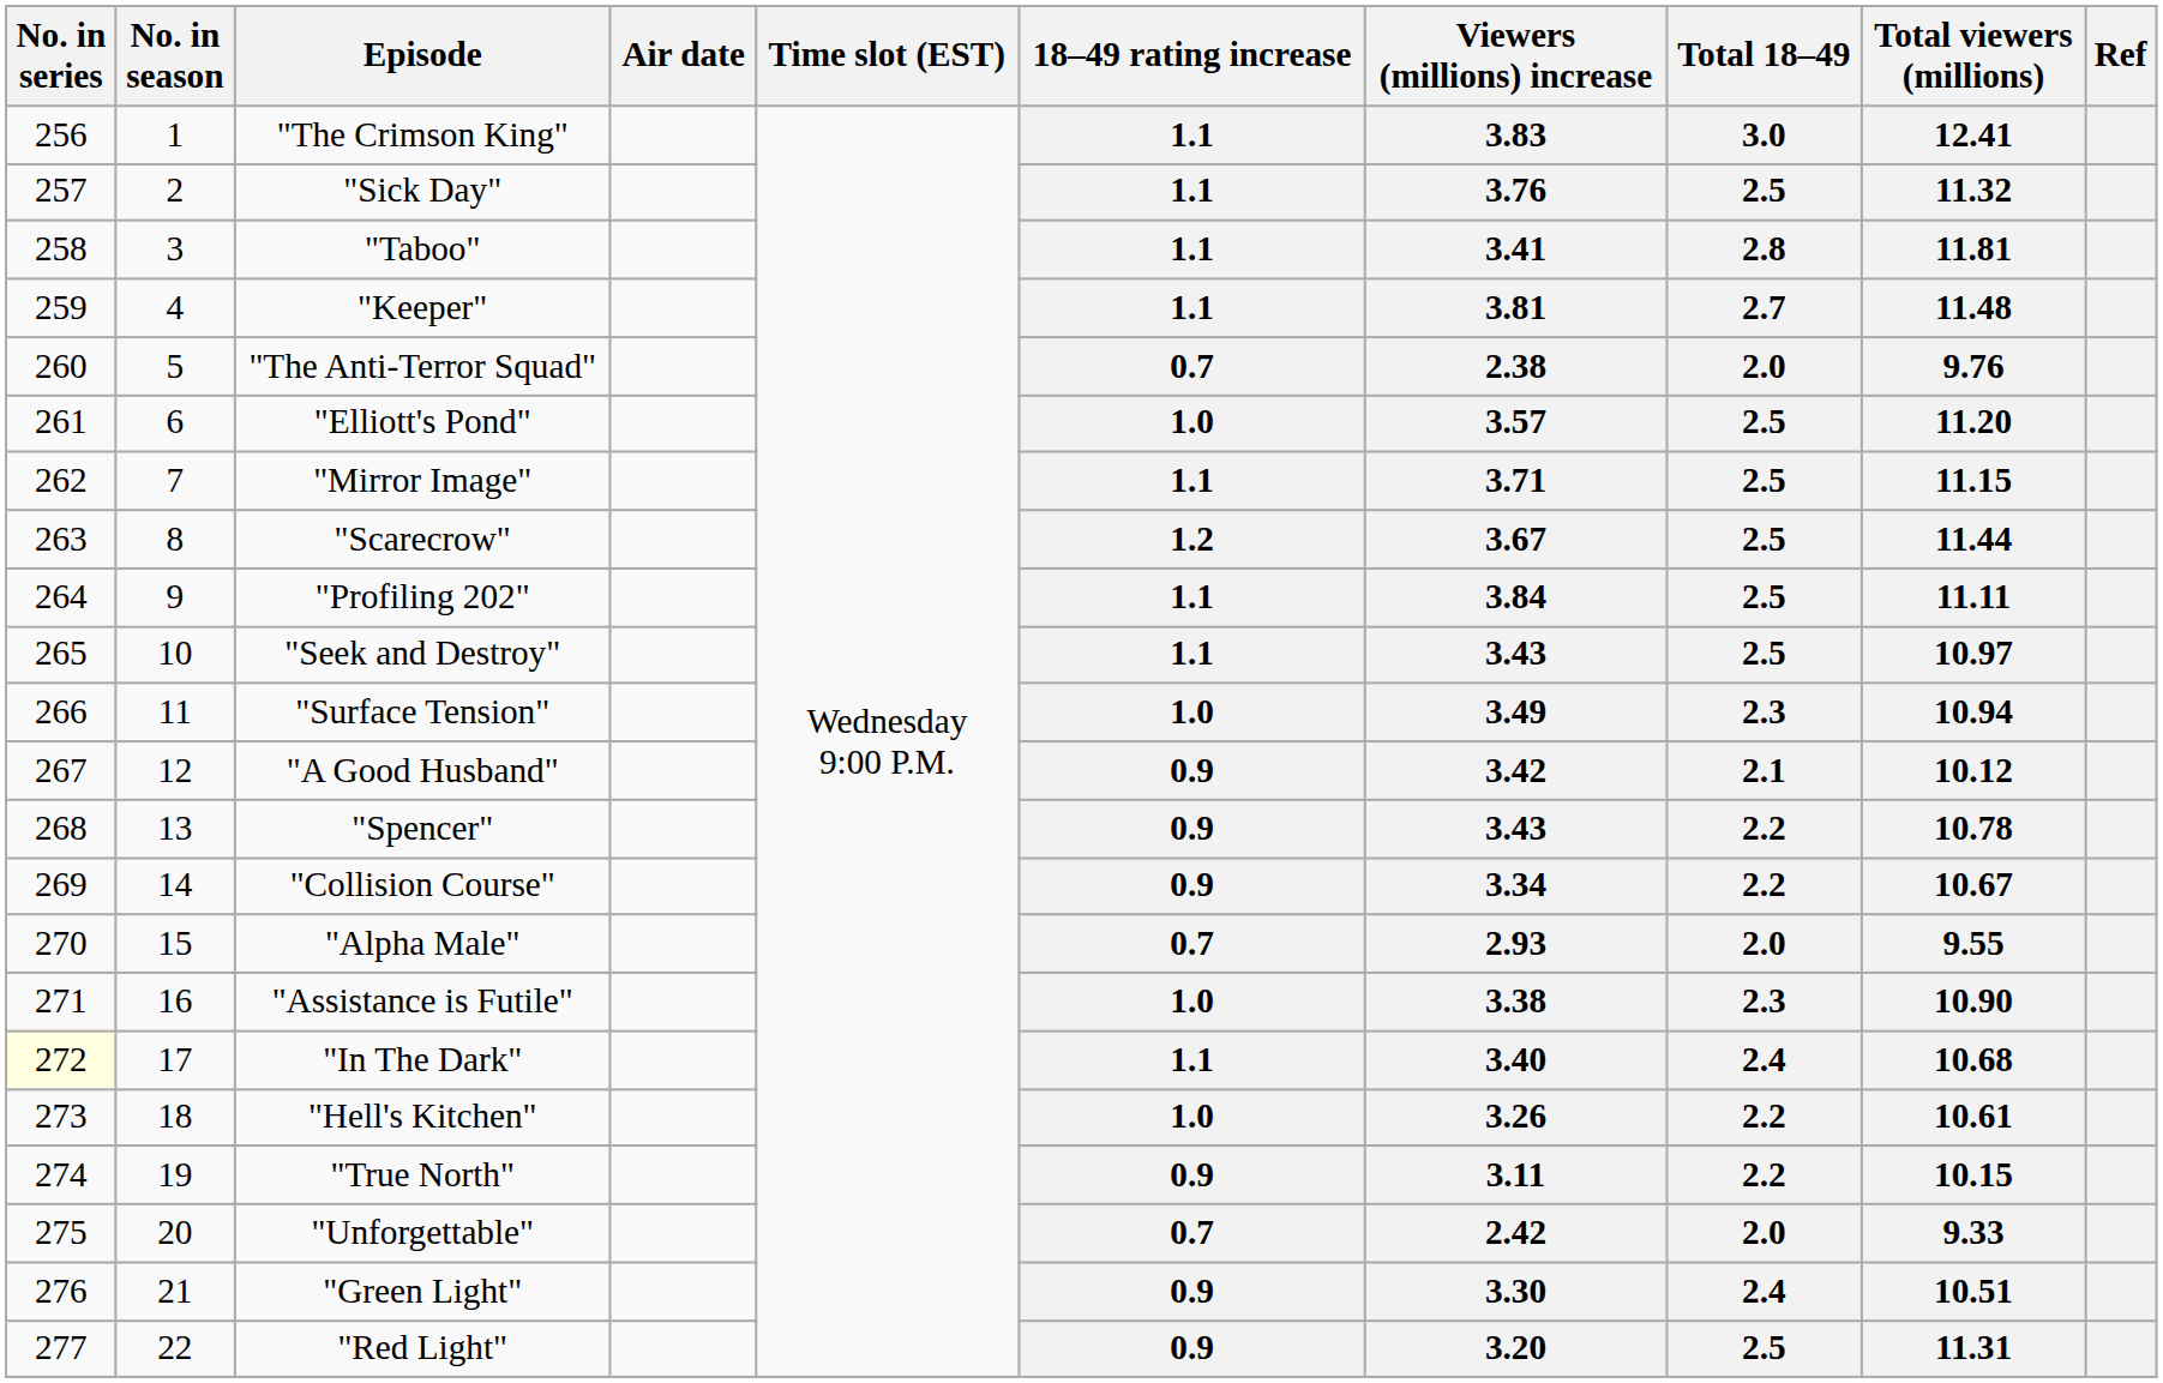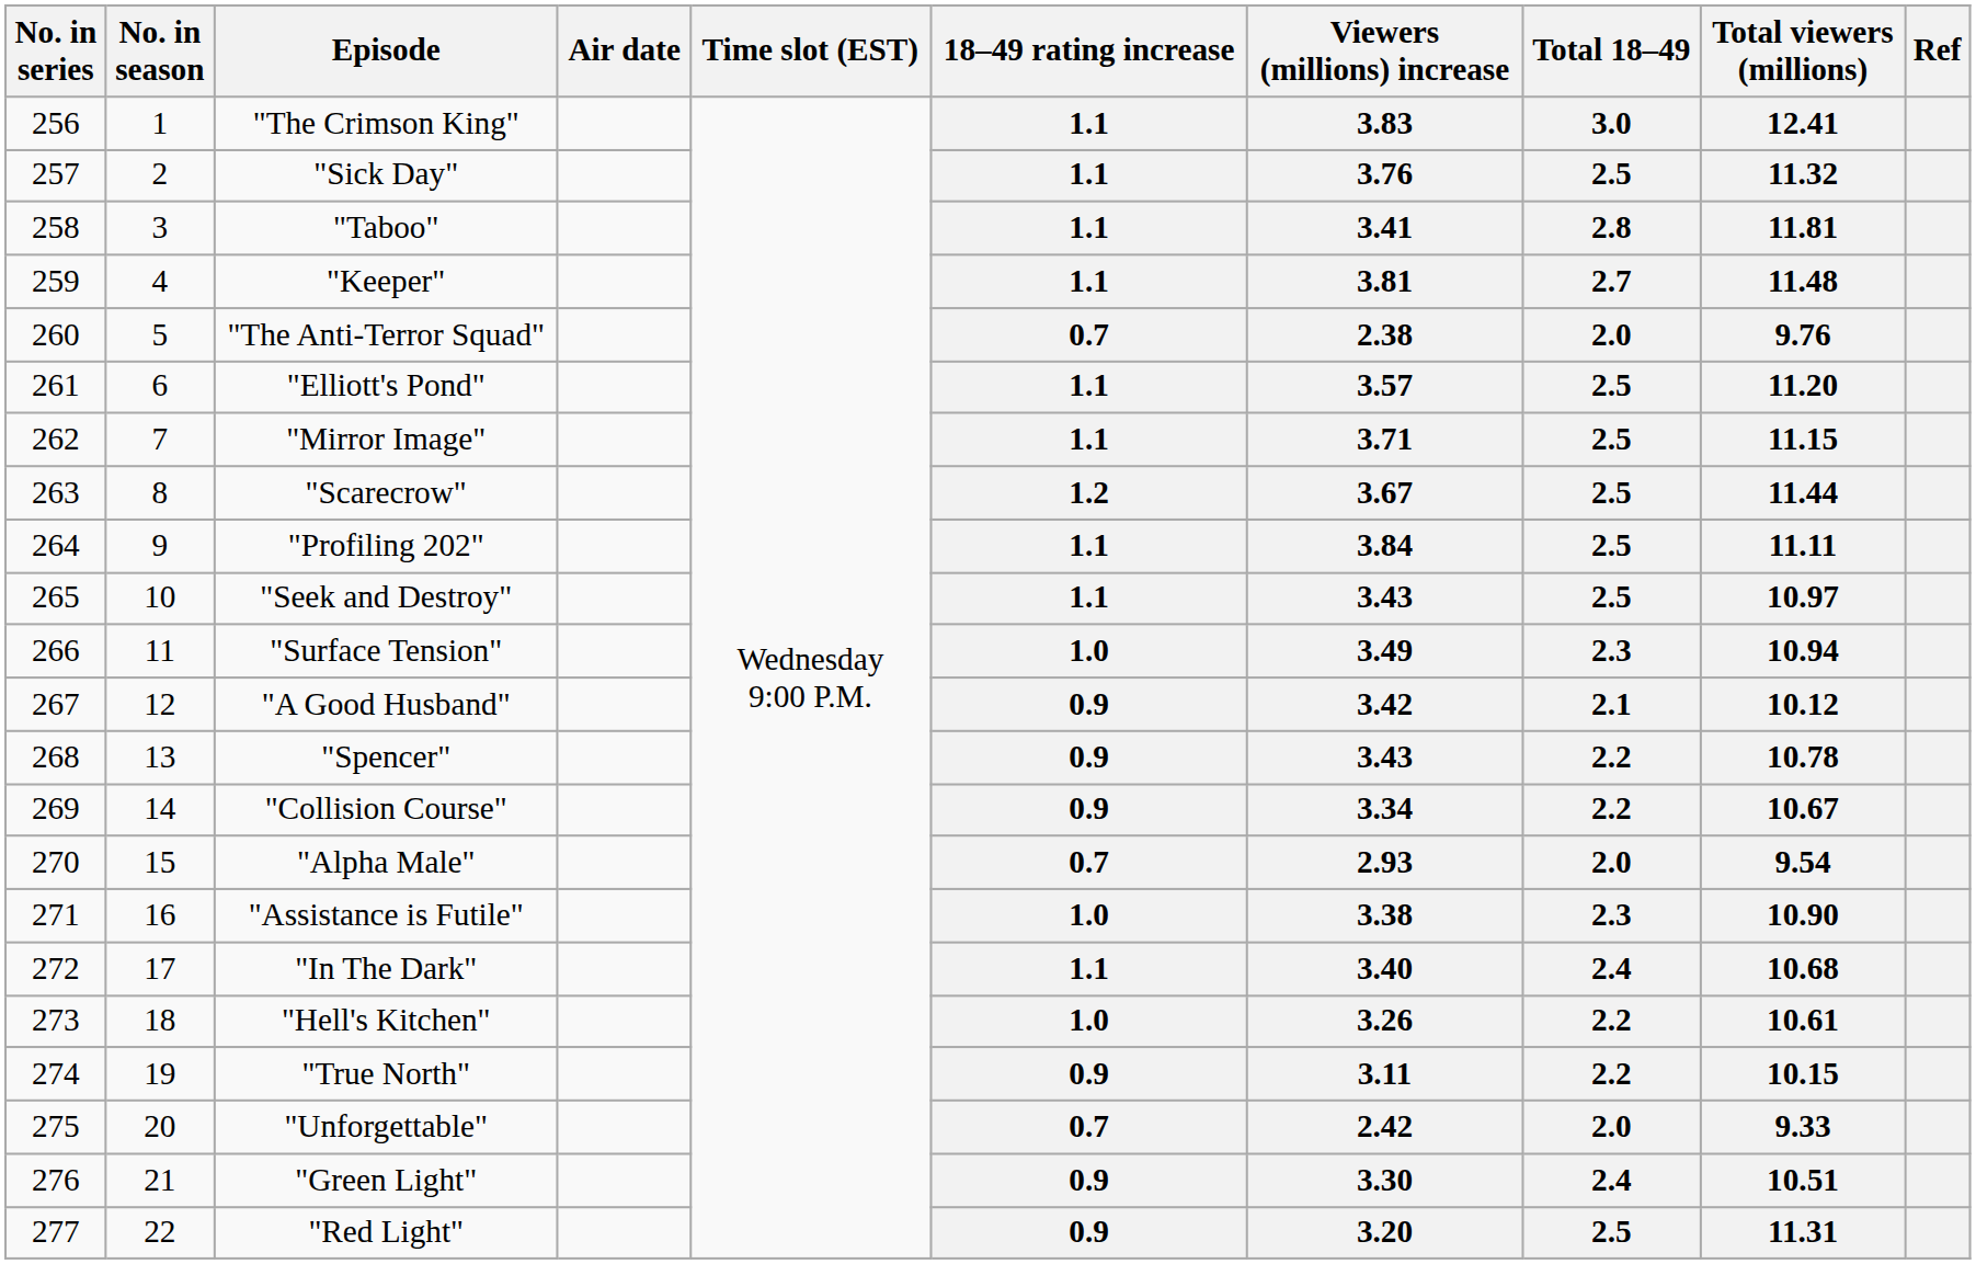"Elliott's Pond" | 18–49 rating increase: 1.0 -> 1.1
"Alpha Male" | Total viewers (millions): 9.55 -> 9.54
"In The Dark" | No. in series: lightyellow background -> no background
